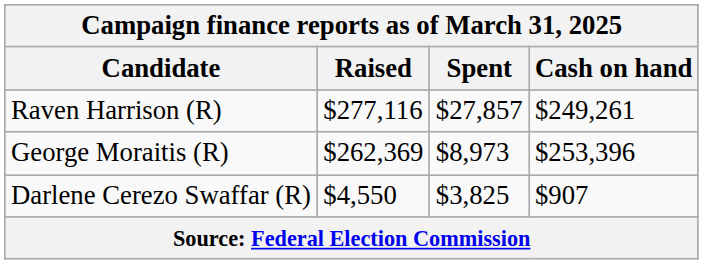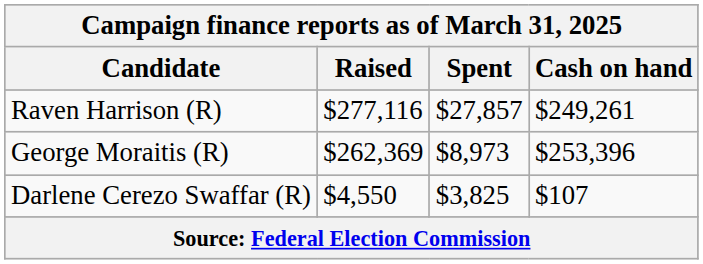Darlene Cerezo Swaffar (R) | Cash on hand: $907 -> $107
